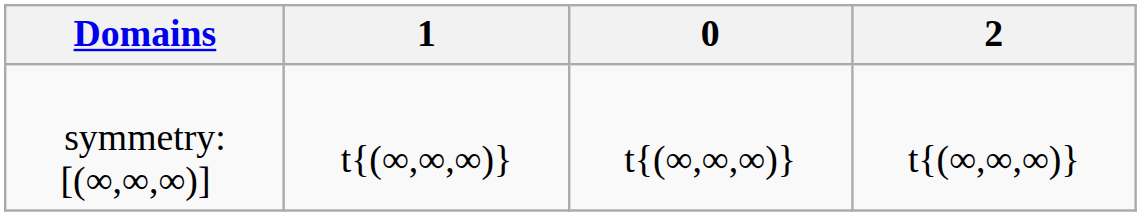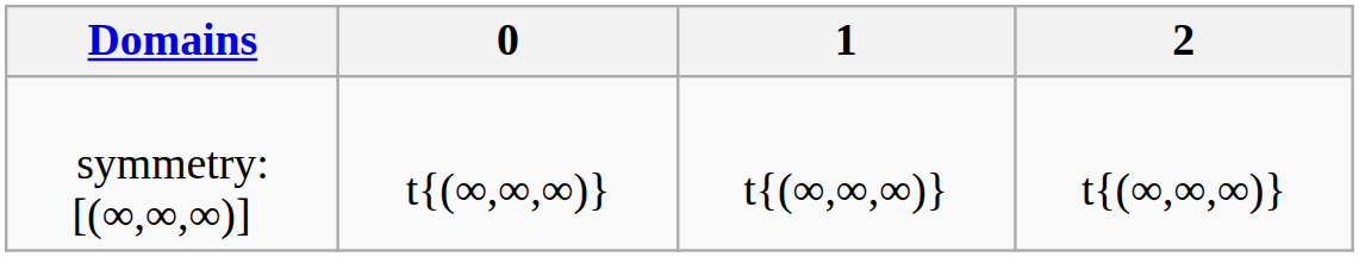columns swapped: 0 <-> 1
